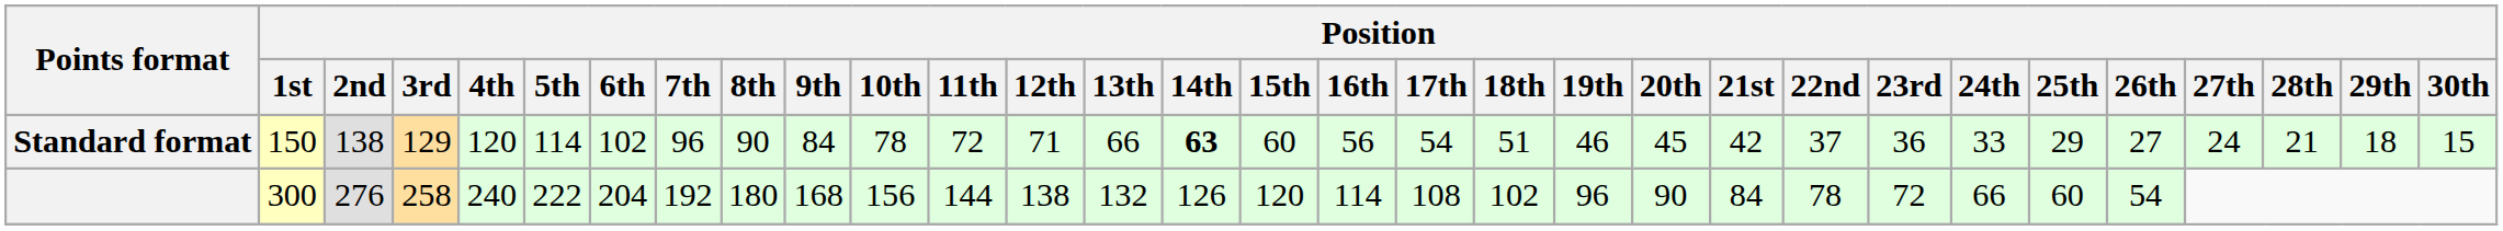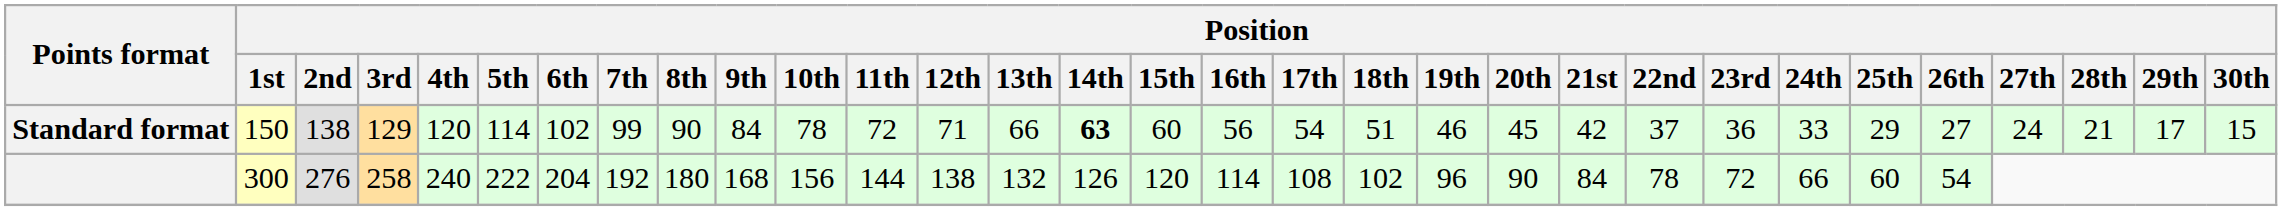Standard format | Position / 7th: 96 -> 99
Standard format | Position / 29th: 18 -> 17
